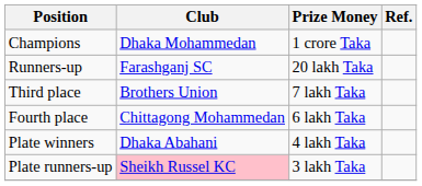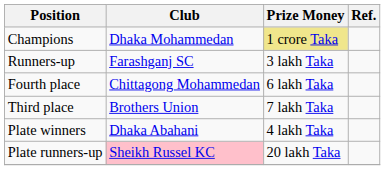Champions | Prize Money: no background -> khaki background
Runners-up | Prize Money: 20 lakh Taka -> 3 lakh Taka
rows swapped: Third place <-> Fourth place
Plate runners-up | Prize Money: 3 lakh Taka -> 20 lakh Taka
